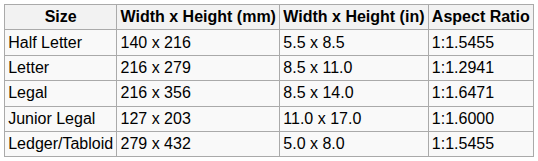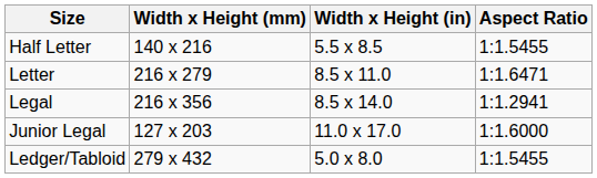Letter | Aspect Ratio: 1:1.2941 -> 1:1.6471
Legal | Aspect Ratio: 1:1.6471 -> 1:1.2941
